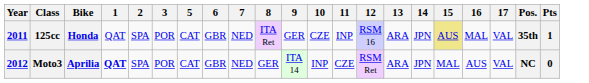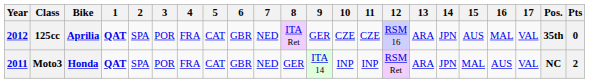+ column: 4 | FRA | FRA
125cc | Year: 2011 -> 2012
125cc | Bike: Honda -> Aprilia
125cc | 1: normal -> bold
125cc | 11: INP -> CZE
125cc | 15: khaki background -> no background
125cc | Pts: 1 -> 0
Moto3 | Year: 2012 -> 2011
Moto3 | Bike: Aprilia -> Honda
Moto3 | 11: CZE -> INP
Moto3 | Pts: 0 -> 2
